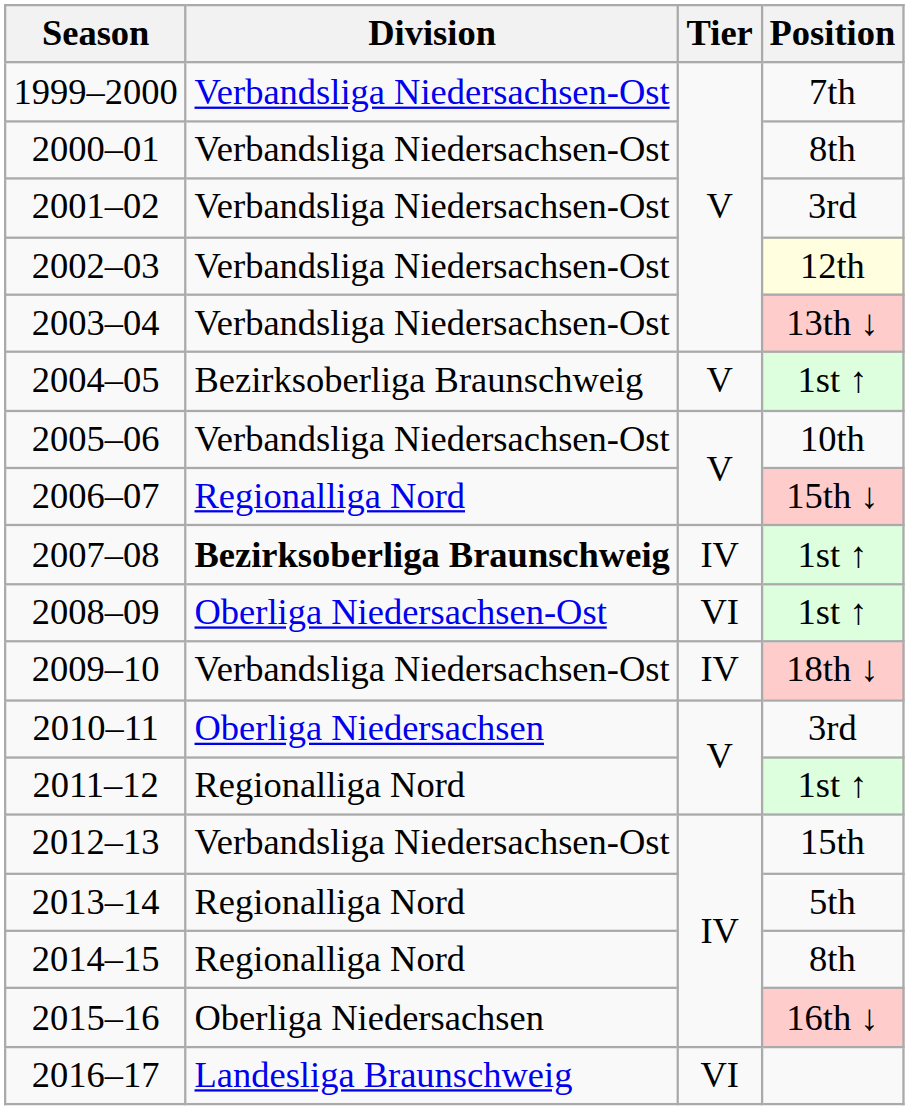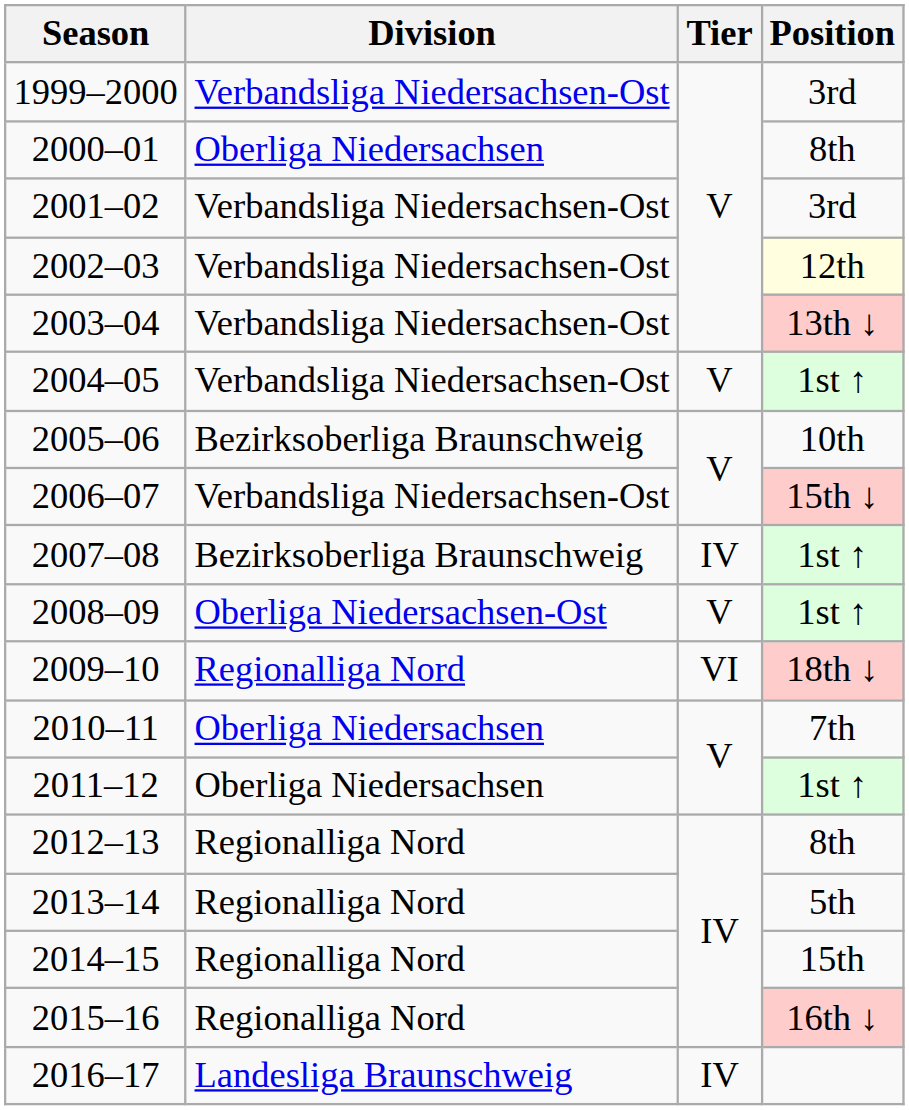1999–2000 | Position: 7th -> 3rd
2000–01 | Division: Verbandsliga Niedersachsen-Ost -> Oberliga Niedersachsen
2004–05 | Division: Bezirksoberliga Braunschweig -> Verbandsliga Niedersachsen-Ost
2005–06 | Division: Verbandsliga Niedersachsen-Ost -> Bezirksoberliga Braunschweig
2006–07 | Division: Regionalliga Nord -> Verbandsliga Niedersachsen-Ost
2007–08 | Division: bold -> normal
2008–09 | Tier: VI -> V
2009–10 | Division: Verbandsliga Niedersachsen-Ost -> Regionalliga Nord
2009–10 | Tier: IV -> VI
2010–11 | Position: 3rd -> 7th
2011–12 | Division: Regionalliga Nord -> Oberliga Niedersachsen
2012–13 | Division: Verbandsliga Niedersachsen-Ost -> Regionalliga Nord
2012–13 | Position: 15th -> 8th
2014–15 | Position: 8th -> 15th
2015–16 | Division: Oberliga Niedersachsen -> Regionalliga Nord
2016–17 | Tier: VI -> IV
